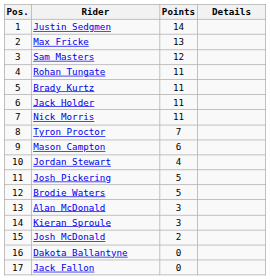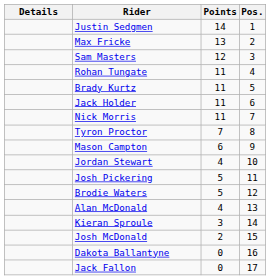columns swapped: Pos. <-> Details
Alan McDonald | Points: 3 -> 4
